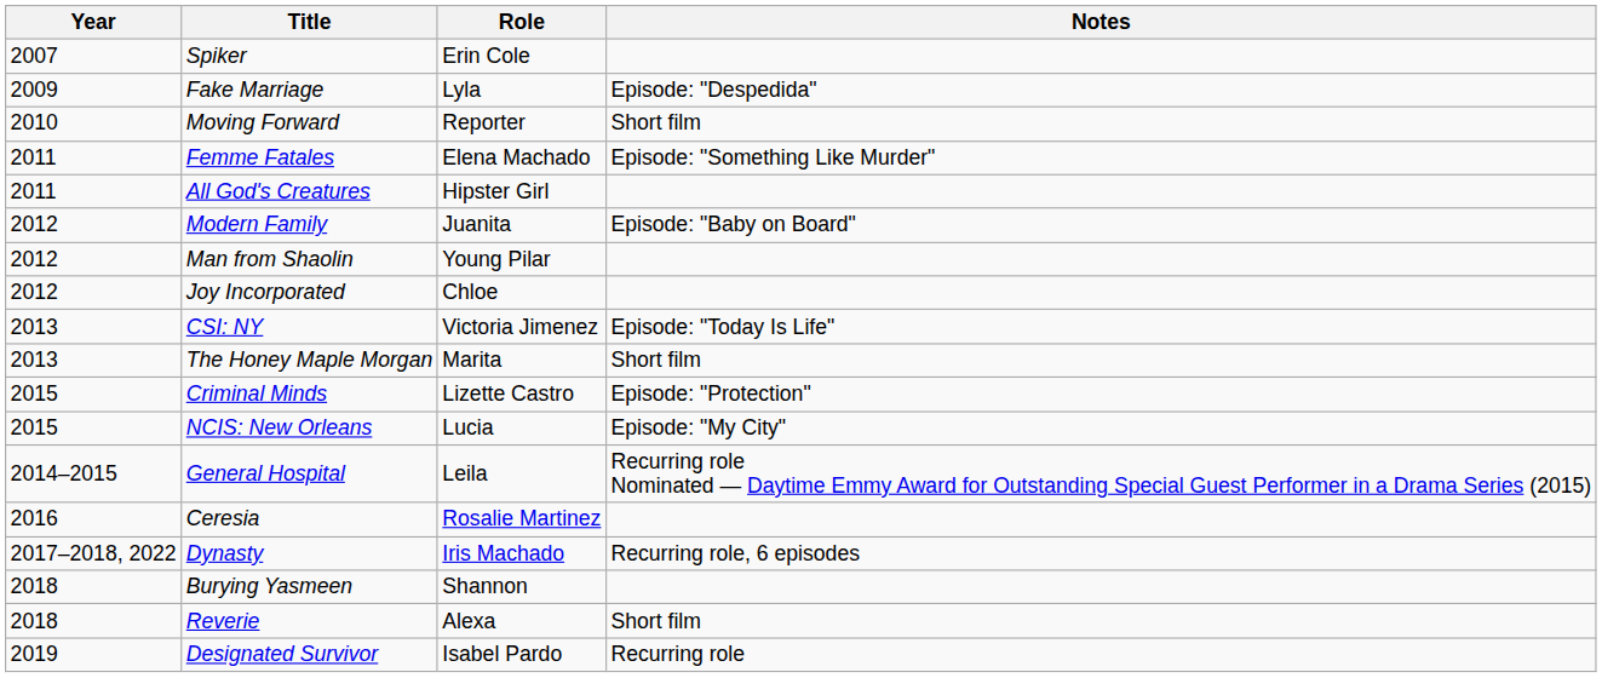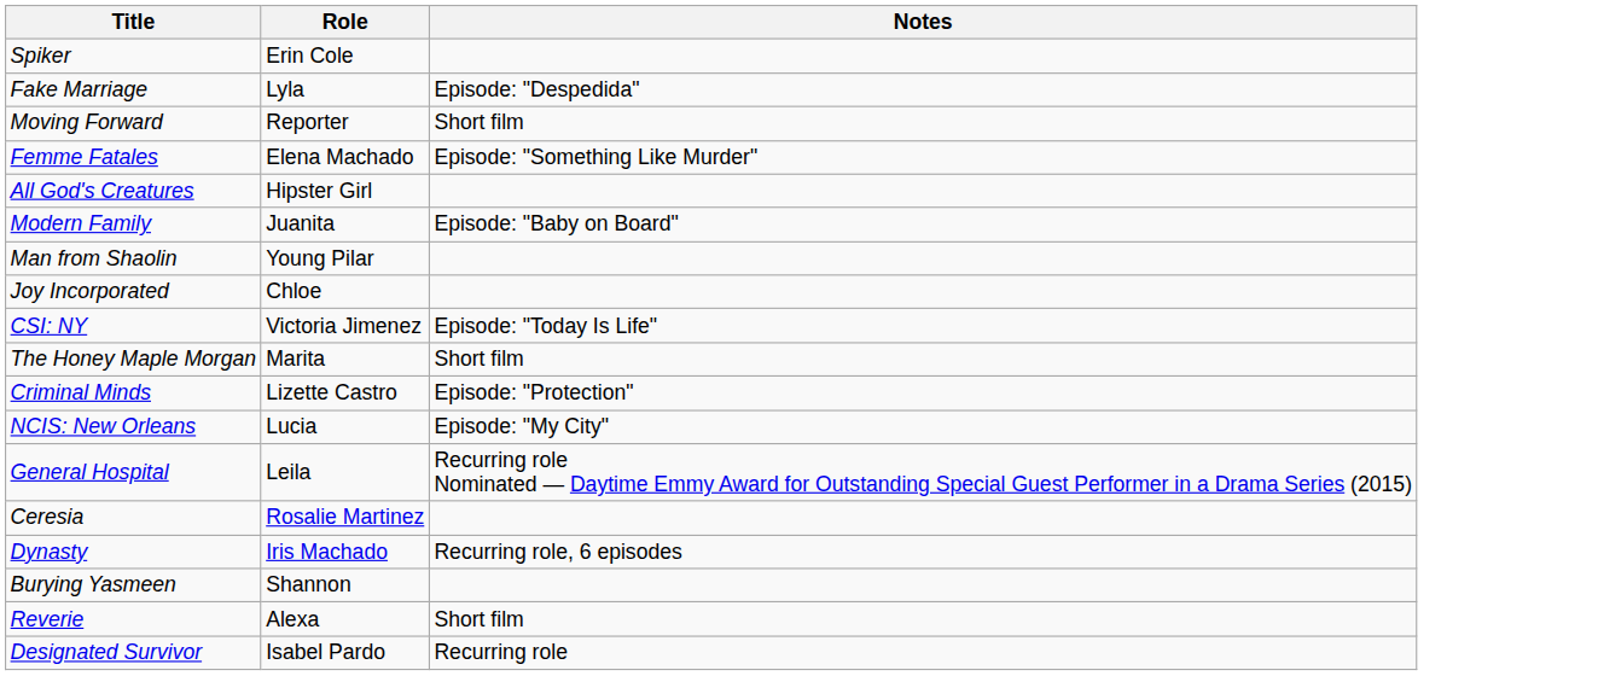- column: Year | 2007 | 2009 | 2010 | 2011 | 2011 | 2012 | 2012 | 2012 | 2013 | 2013 | 2015 | 2015 | 2014–2015 | 2016 | 2017–2018, 2022 | 2018 | 2018 | 2019
